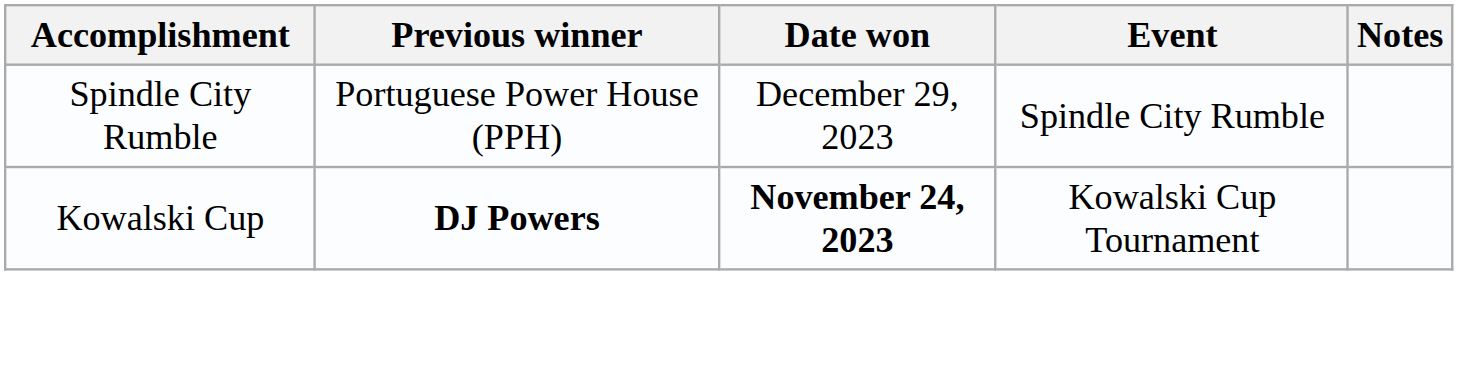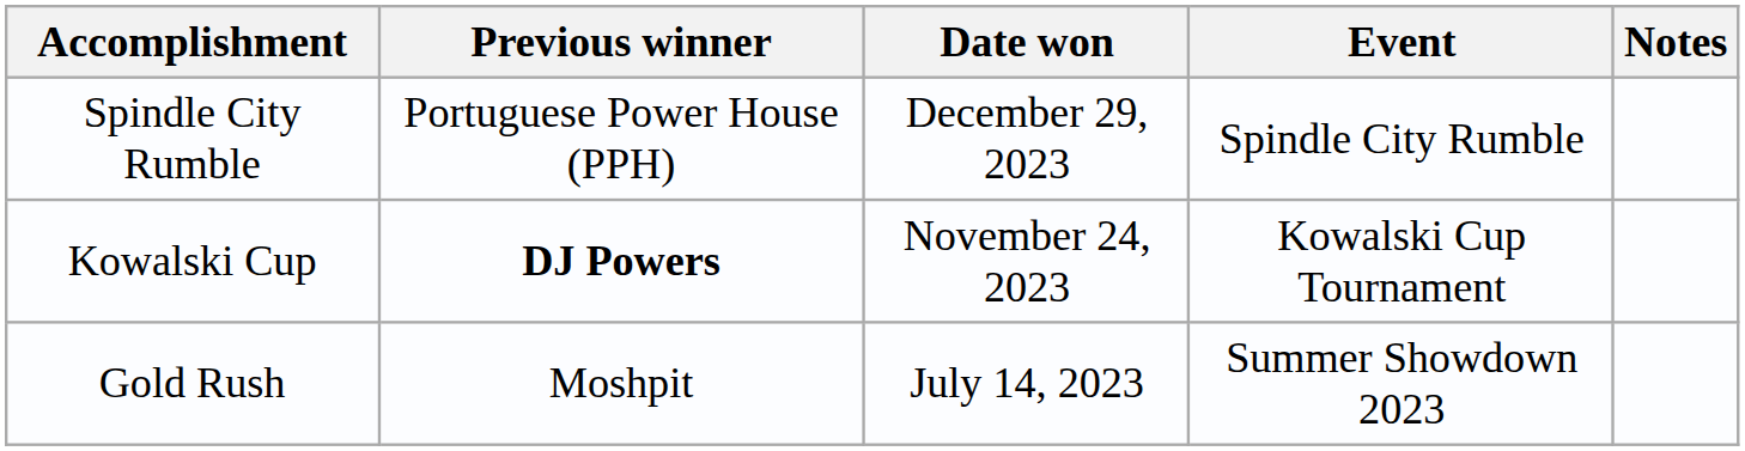Kowalski Cup | Date won: bold -> normal
+ row: Gold Rush | Moshpit | July 14, 2023 | Summer Showdown 2023
